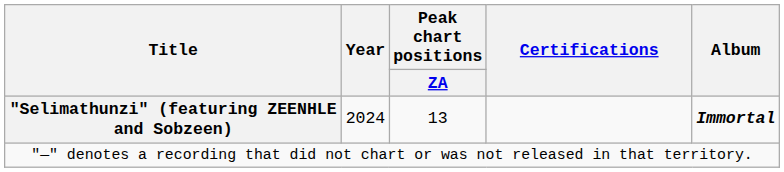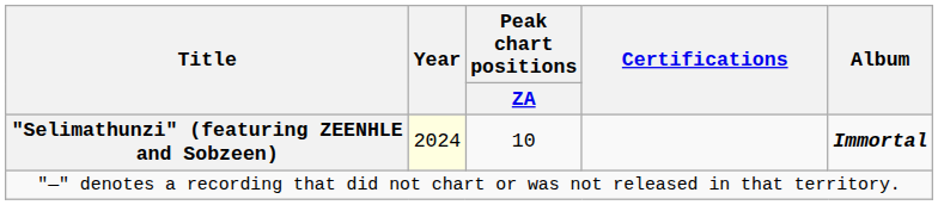"Selimathunzi" (featuring ZEENHLE and Sobzeen) | Year: no background -> lightyellow background
"Selimathunzi" (featuring ZEENHLE and Sobzeen) | Peak chart positions / ZA: 13 -> 10
